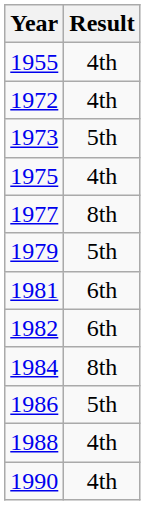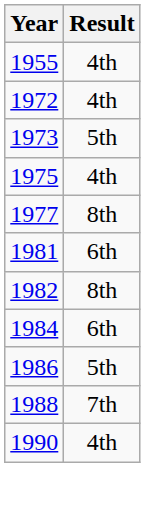- row: 1979 | 5th
1982 | Result: 6th -> 8th
1984 | Result: 8th -> 6th
1988 | Result: 4th -> 7th
